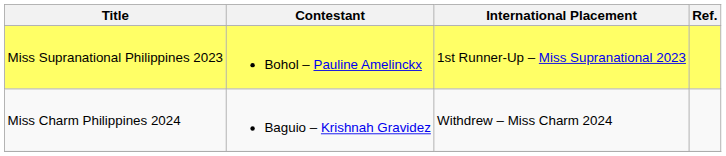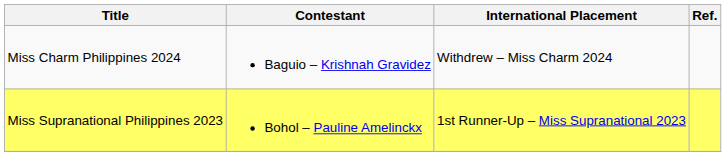rows swapped: Miss Supranational Philippines 2023 <-> Miss Charm Philippines 2024
